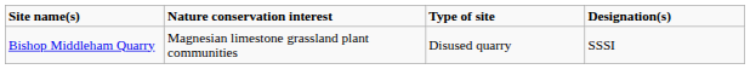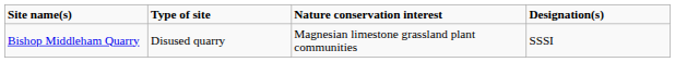columns swapped: Type of site <-> Nature conservation interest
